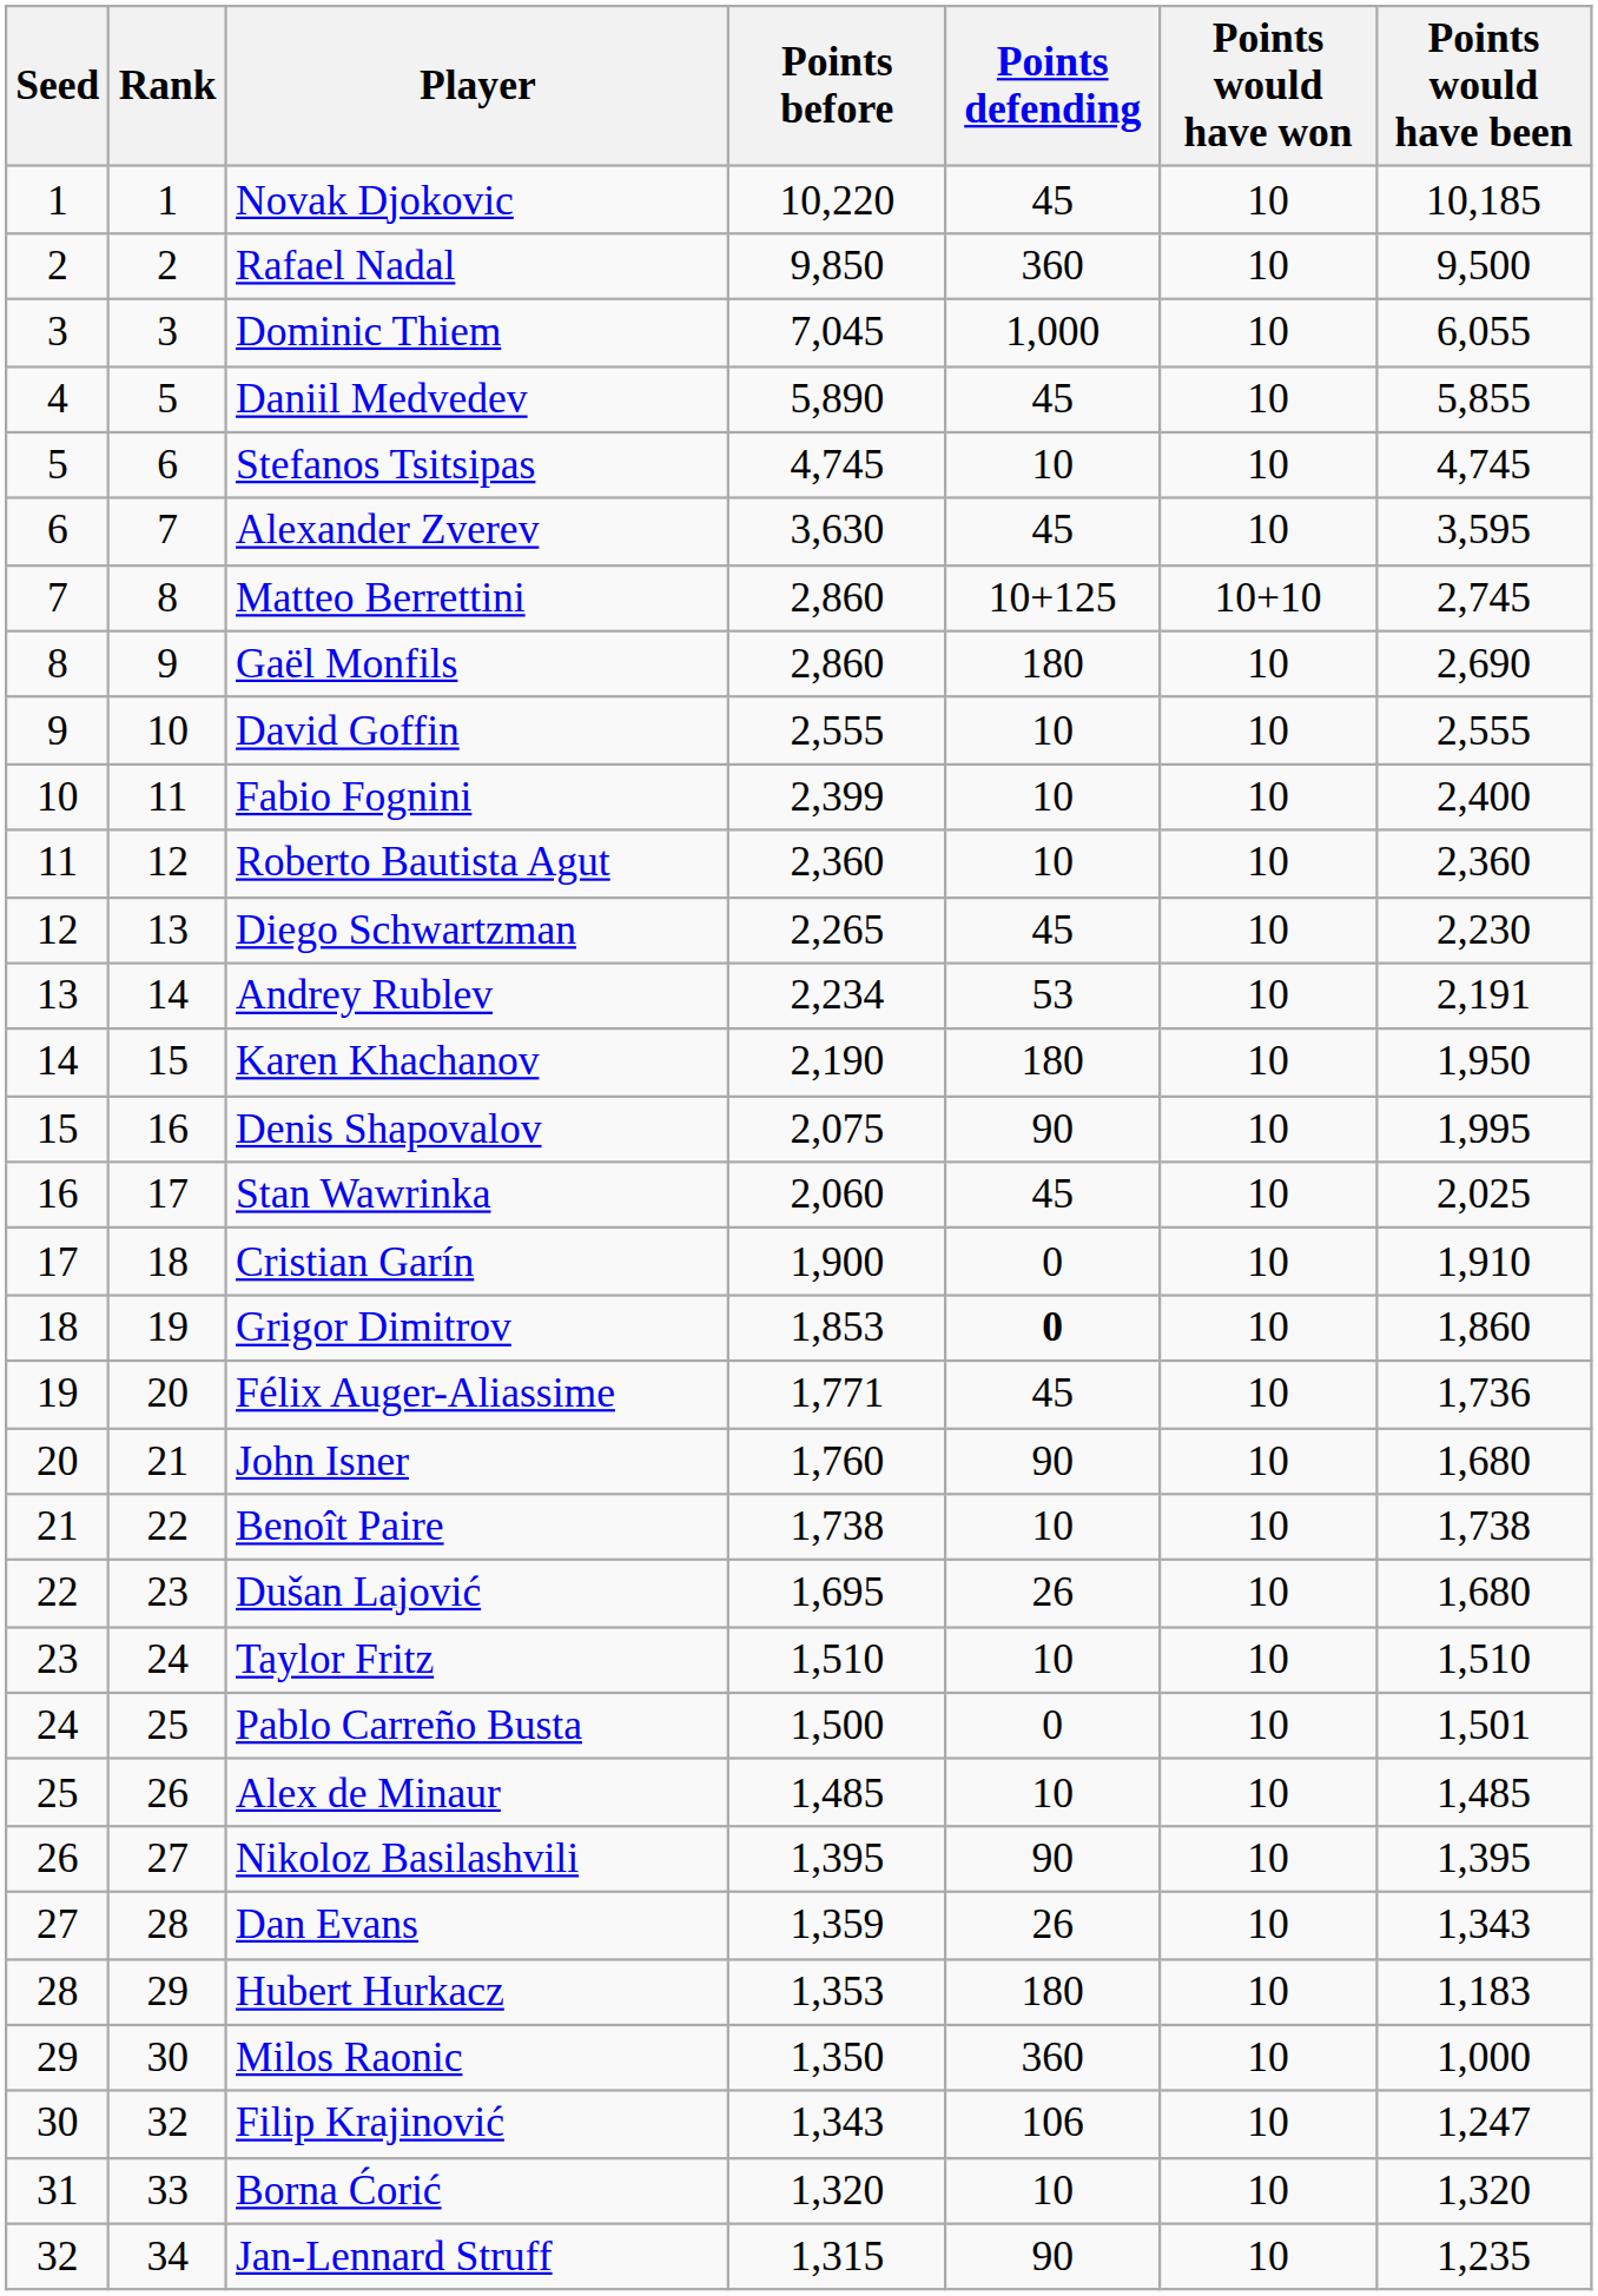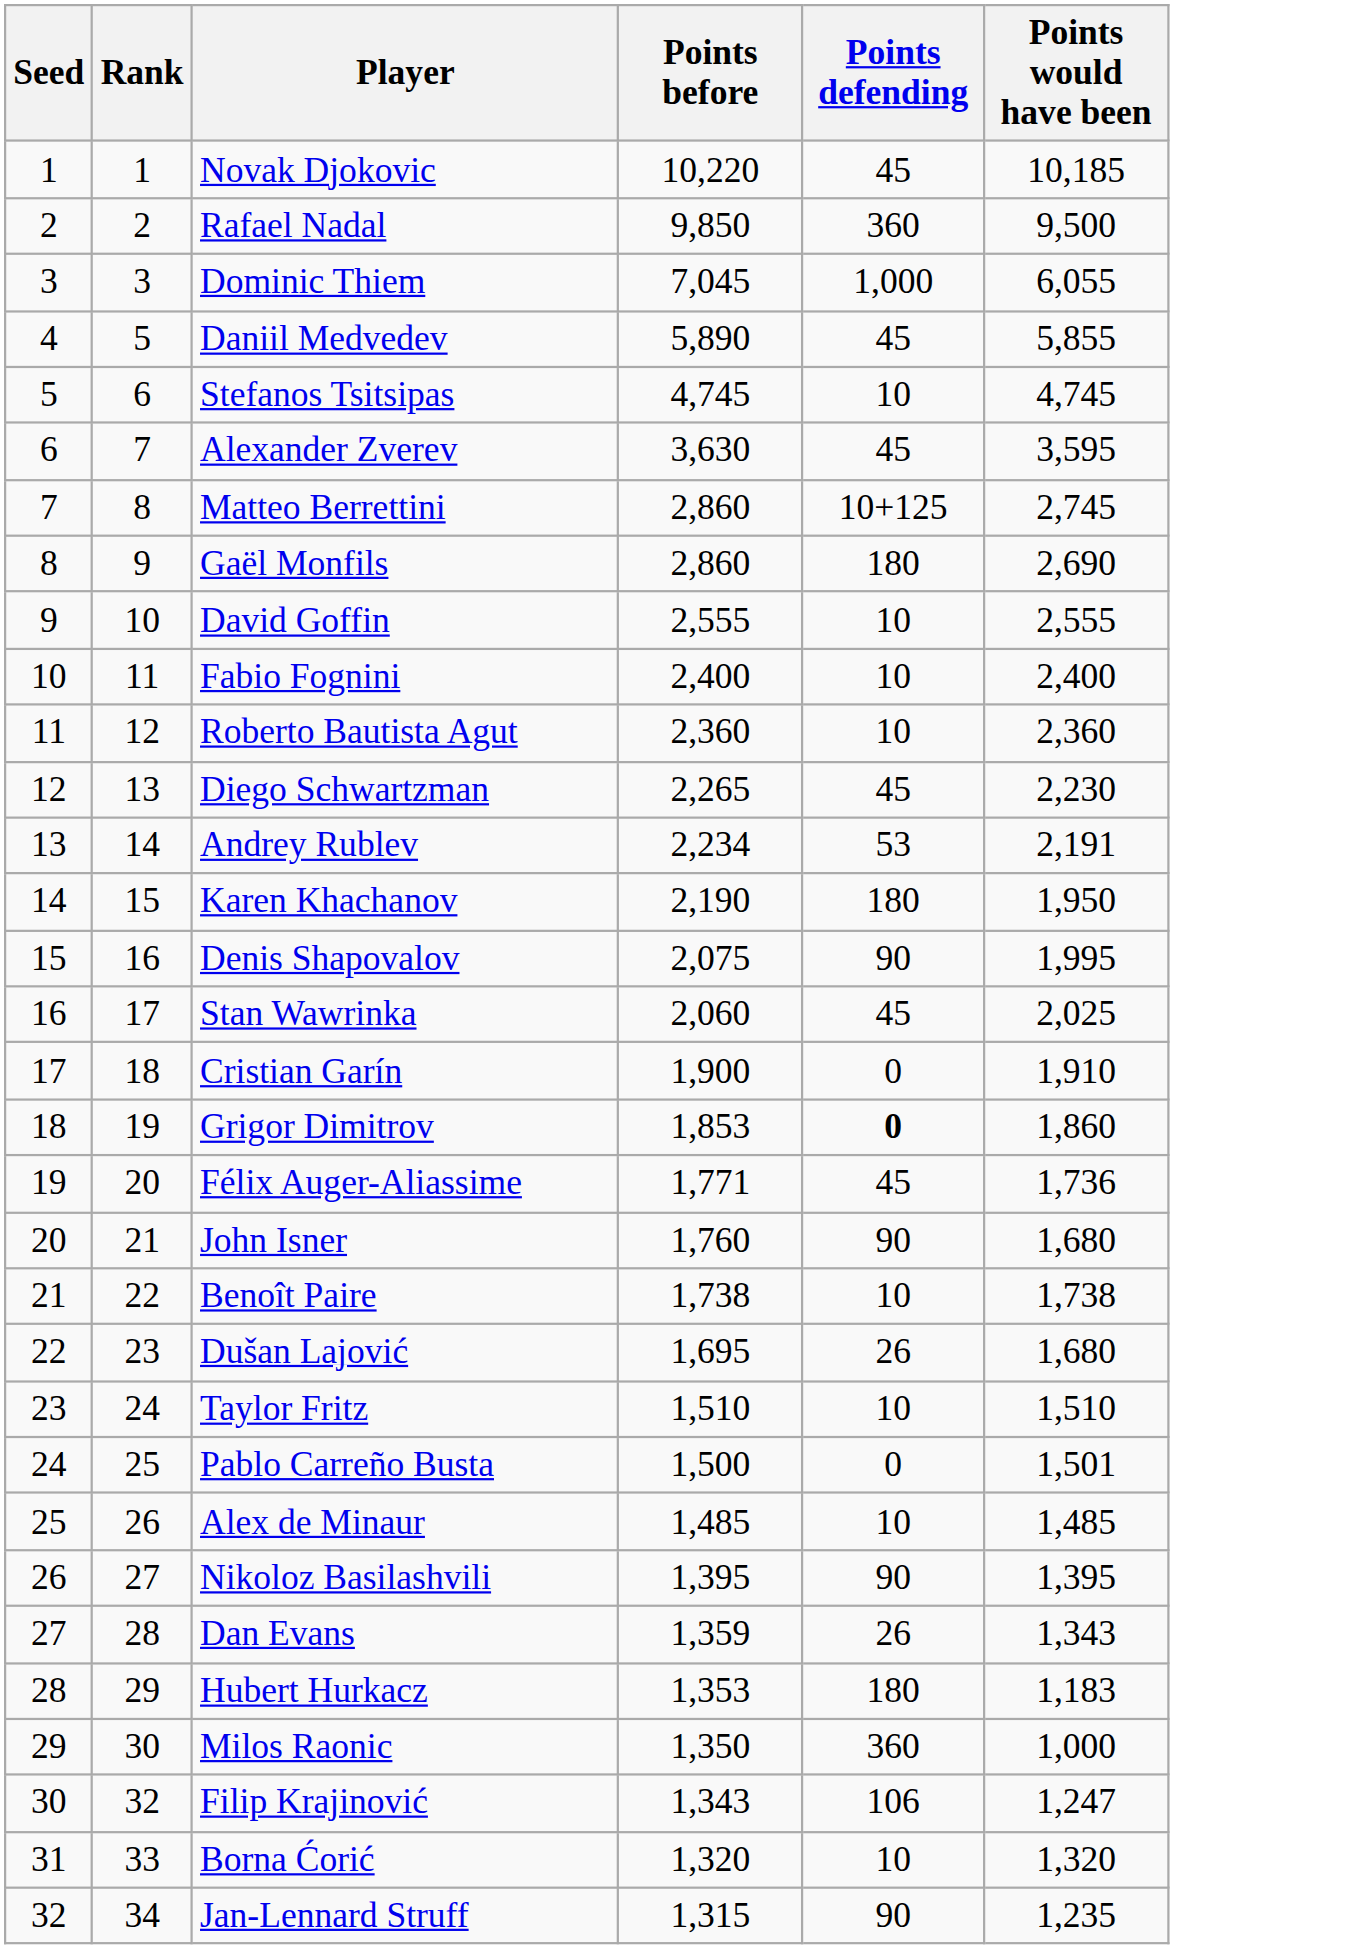- column: Points would have won | 10 | 10 | 10 | 10 | 10 | 10 | 10+10 | 10 | 10 | 10 | 10 | 10 | 10 | 10 | 10 | 10 | 10 | 10 | 10 | 10 | 10 | 10 | 10 | 10 | 10 | 10 | 10 | 10 | 10 | 10 | 10 | 10
Fabio Fognini | Points before: 2,399 -> 2,400
